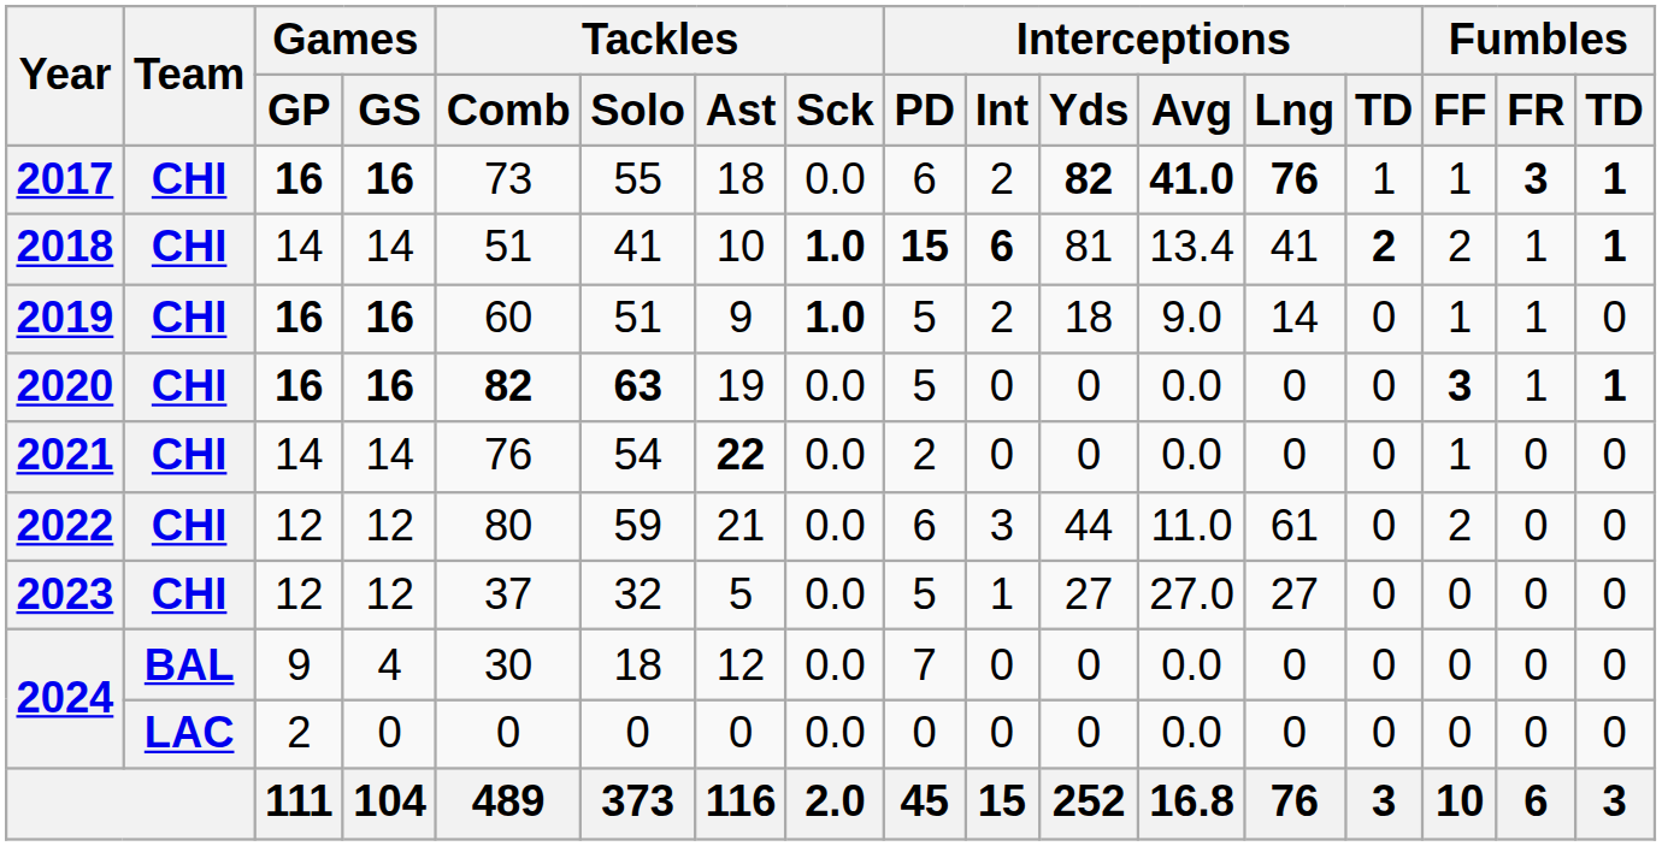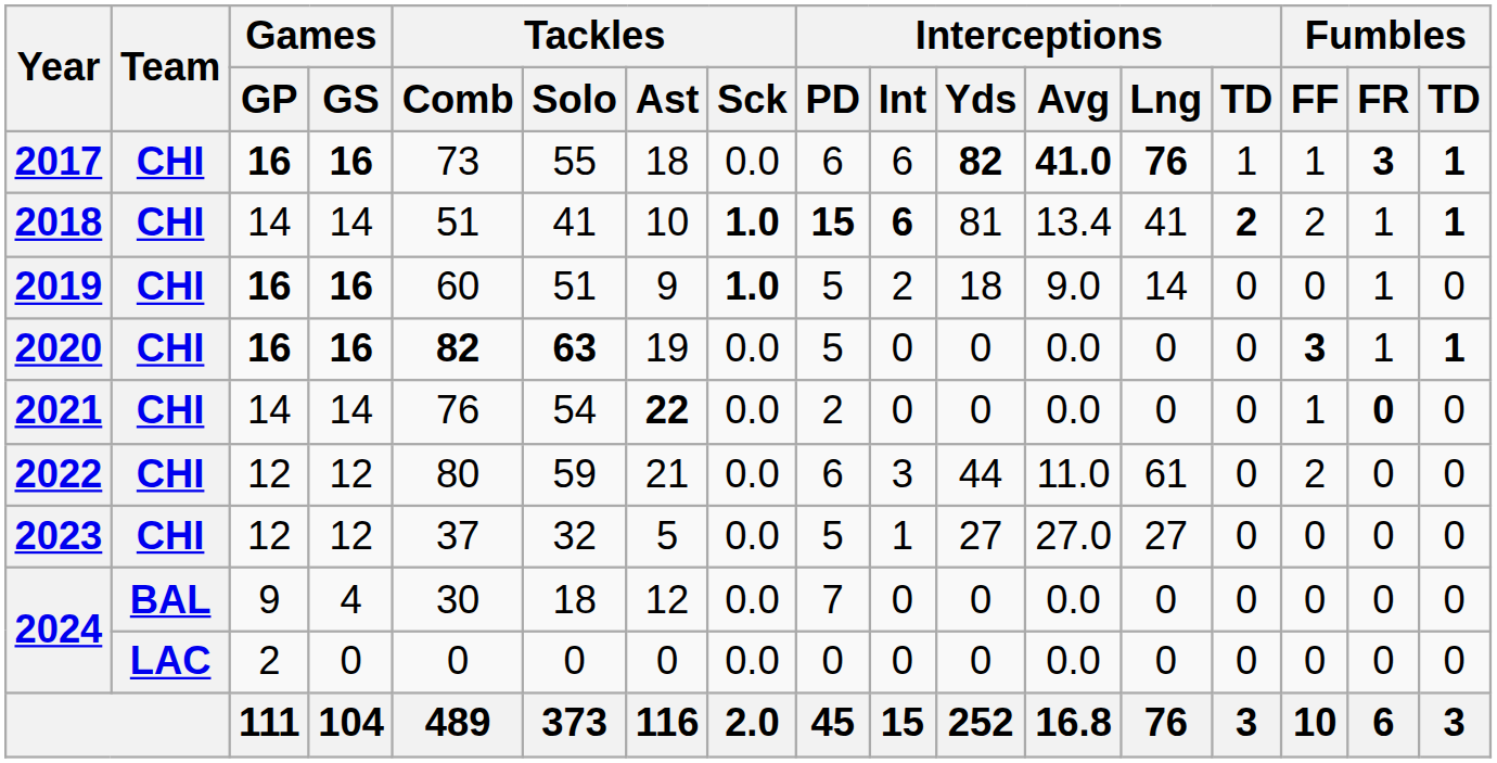2017 | Interceptions / Int: 2 -> 6
2019 | Fumbles / FF: 1 -> 0
2021 | Fumbles / FR: normal -> bold
